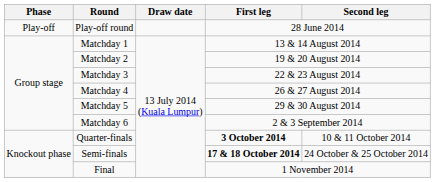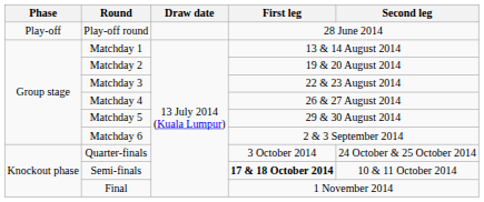Quarter-finals | First leg: bold -> normal
Quarter-finals | Second leg: 10 & 11 October 2014 -> 24 October & 25 October 2014
Semi-finals | Second leg: 24 October & 25 October 2014 -> 10 & 11 October 2014
